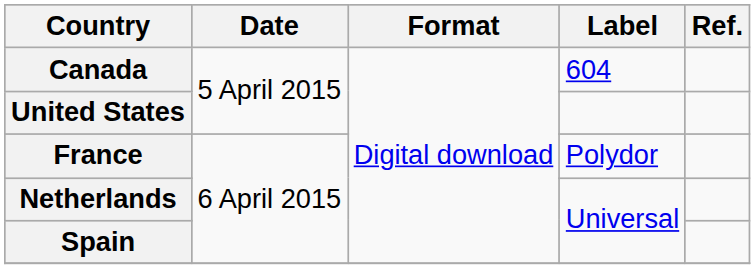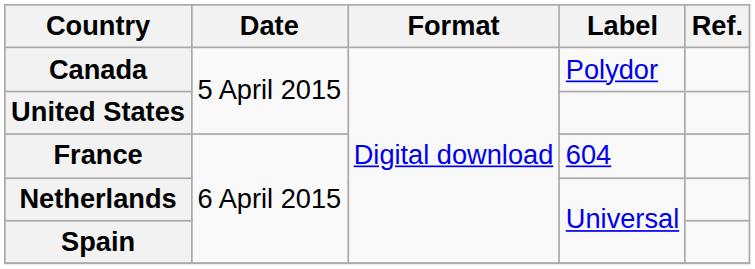Canada | Label: 604 -> Polydor
France | Label: Polydor -> 604
